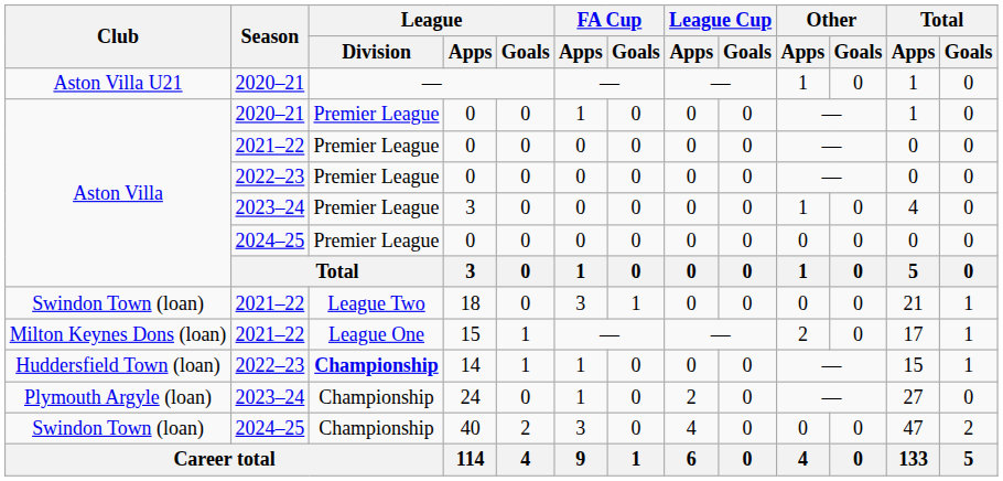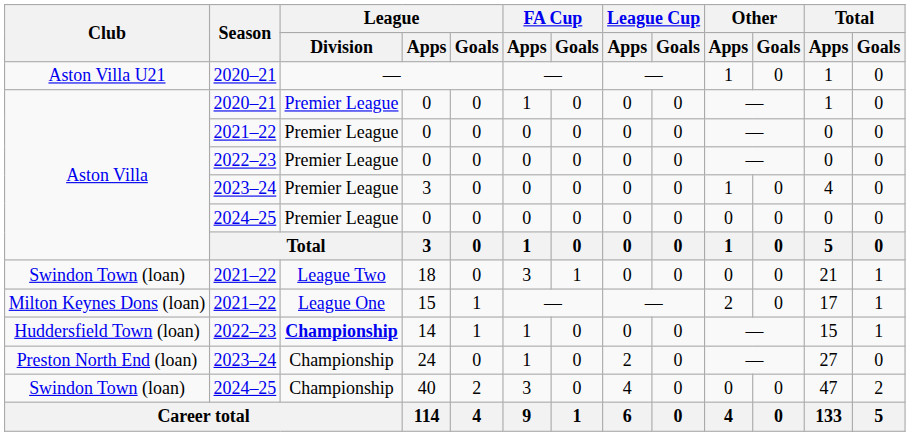24 | Club: Plymouth Argyle (loan) -> Preston North End (loan)
